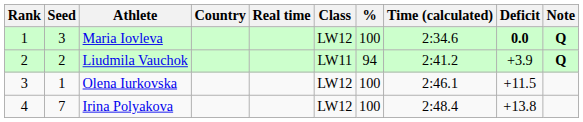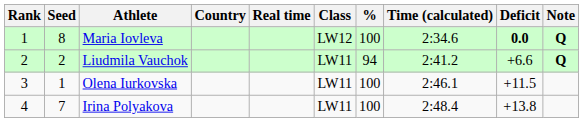Maria Iovleva | Seed: 3 -> 8
Liudmila Vauchok | Deficit: +3.9 -> +6.6
Olena Iurkovska | Class: LW12 -> LW11
Irina Polyakova | Class: LW12 -> LW11
